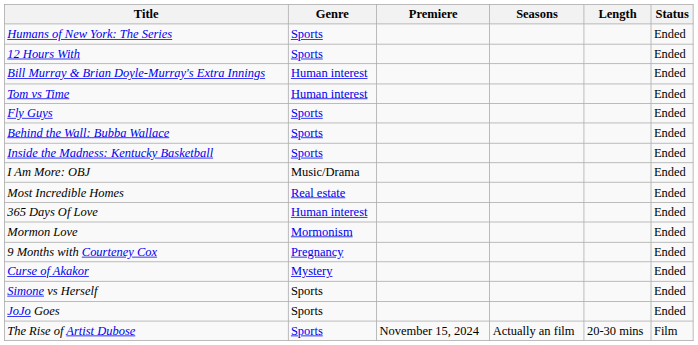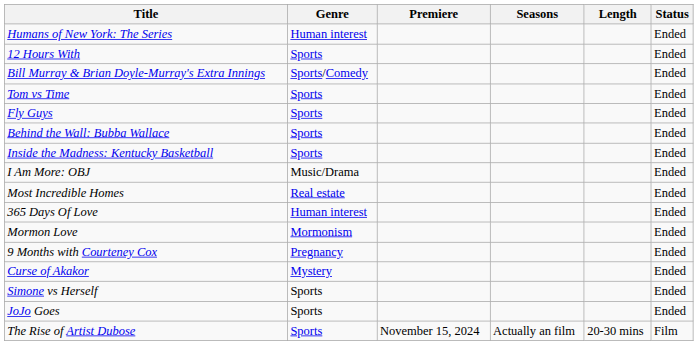Humans of New York: The Series | Genre: Sports -> Human interest
Bill Murray & Brian Doyle-Murray's Extra Innings | Genre: Human interest -> Sports/Comedy
Tom vs Time | Genre: Human interest -> Sports
